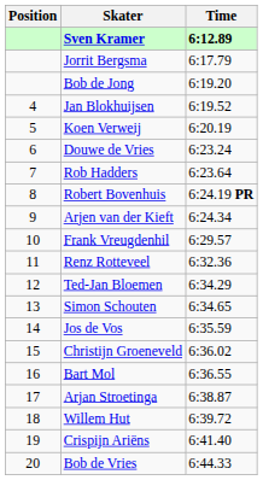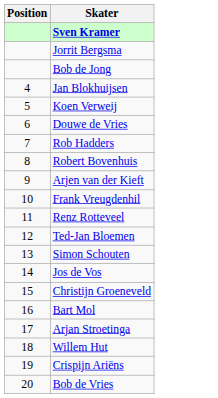- column: Time | 6:12.89 | 6:17.79 | 6:19.20 | 6:19.52 | 6:20.19 | 6:23.24 | 6:23.64 | 6:24.19 PR | 6:24.34 | 6:29.57 | 6:32.36 | 6:34.29 | 6:34.65 | 6:35.59 | 6:36.02 | 6:36.55 | 6:38.87 | 6:39.72 | 6:41.40 | 6:44.33
